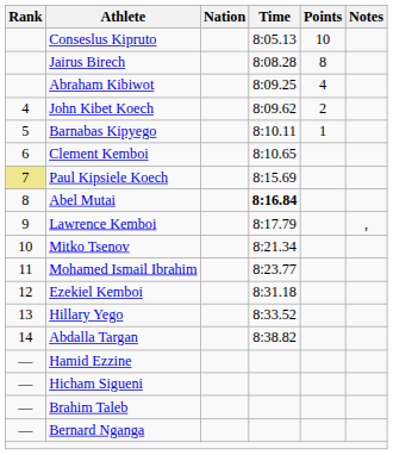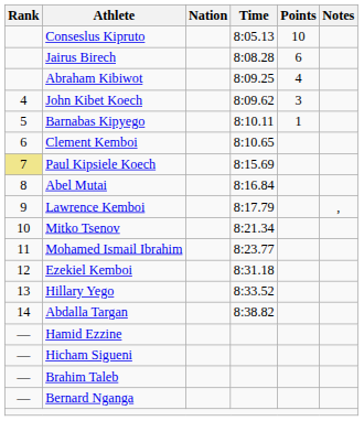Jairus Birech | Points: 8 -> 6
John Kibet Koech | Points: 2 -> 3
Abel Mutai | Time: bold -> normal
